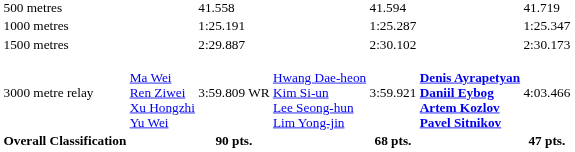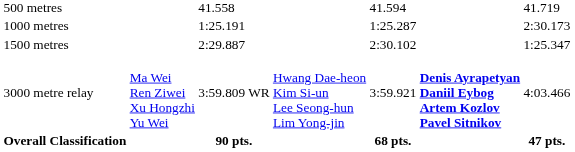1000 metres | column 7: 1:25.347 -> 2:30.173
1500 metres | column 7: 2:30.173 -> 1:25.347
